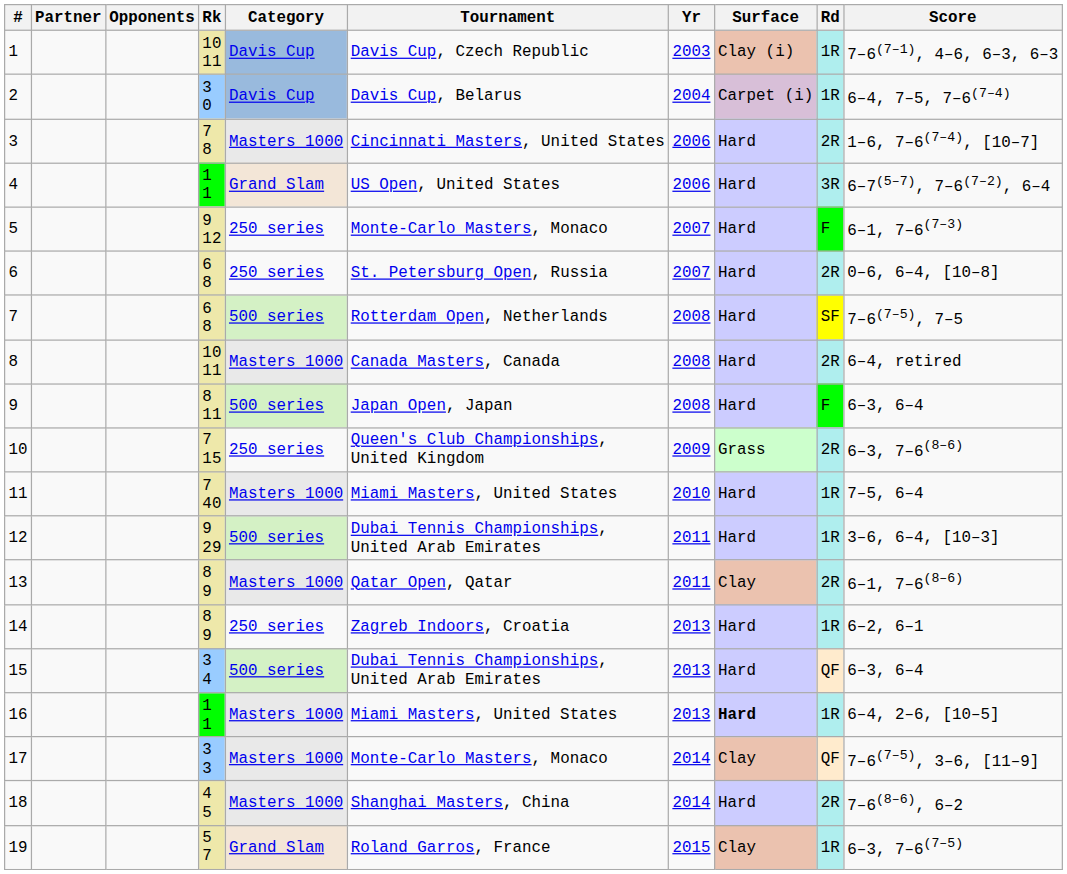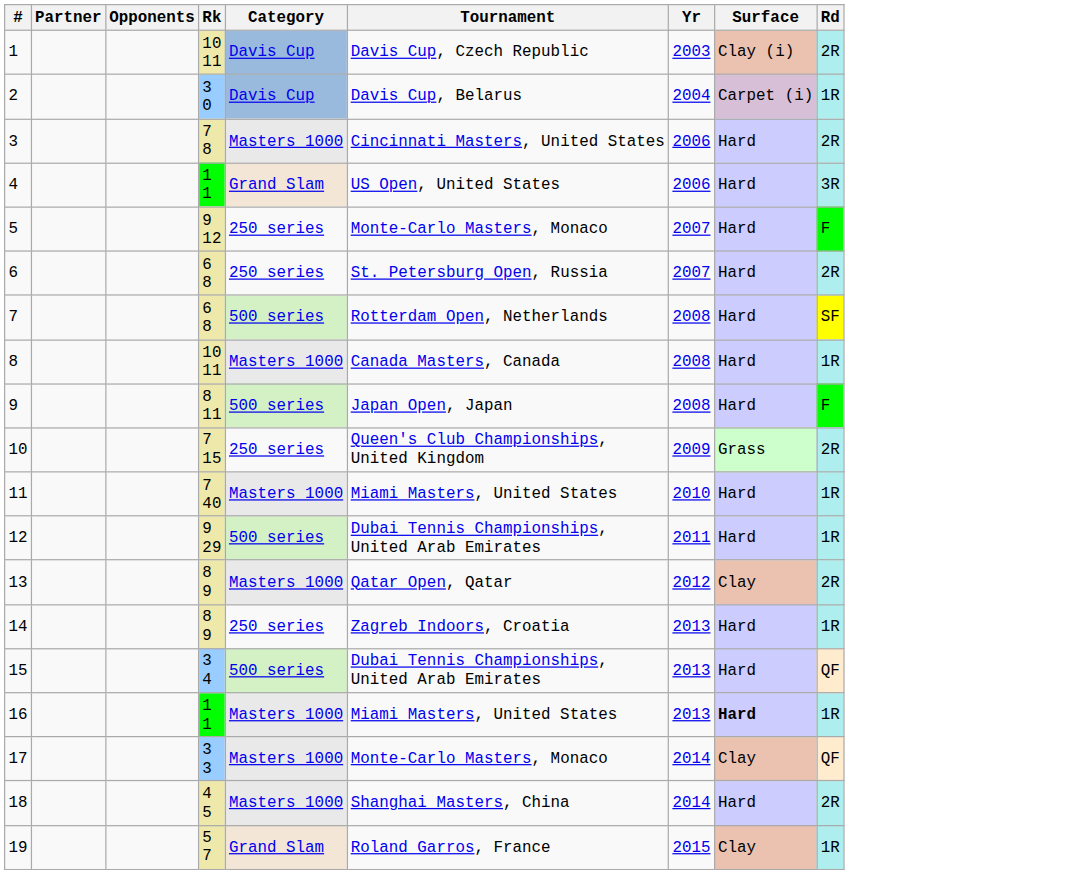- column: Score | 7–6(7–1), 4–6, 6–3, 6–3 | 6–4, 7–5, 7–6(7–4) | 1–6, 7–6(7–4), [10–7] | 6–7(5–7), 7–6(7–2), 6–4 | 6–1, 7–6(7–3) | 0–6, 6–4, [10–8] | 7–6(7–5), 7–5 | 6–4, retired | 6–3, 6–4 | 6–3, 7–6(8–6) | 7–5, 6–4 | 3–6, 6–4, [10–3] | 6–1, 7–6(8–6) | 6–2, 6–1 | 6–3, 6–4 | 6–4, 2–6, [10–5] | 7–6(7–5), 3–6, [11–9] | 7–6(8–6), 6–2 | 6–3, 7–6(7–5)
1 | Rd: 1R -> 2R
8 | Rd: 2R -> 1R
13 | Yr: 2011 -> 2012
